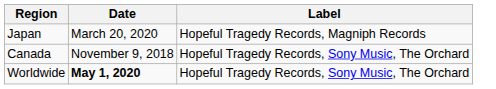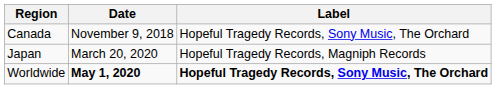rows swapped: Canada <-> Japan
Worldwide | Label: normal -> bold
